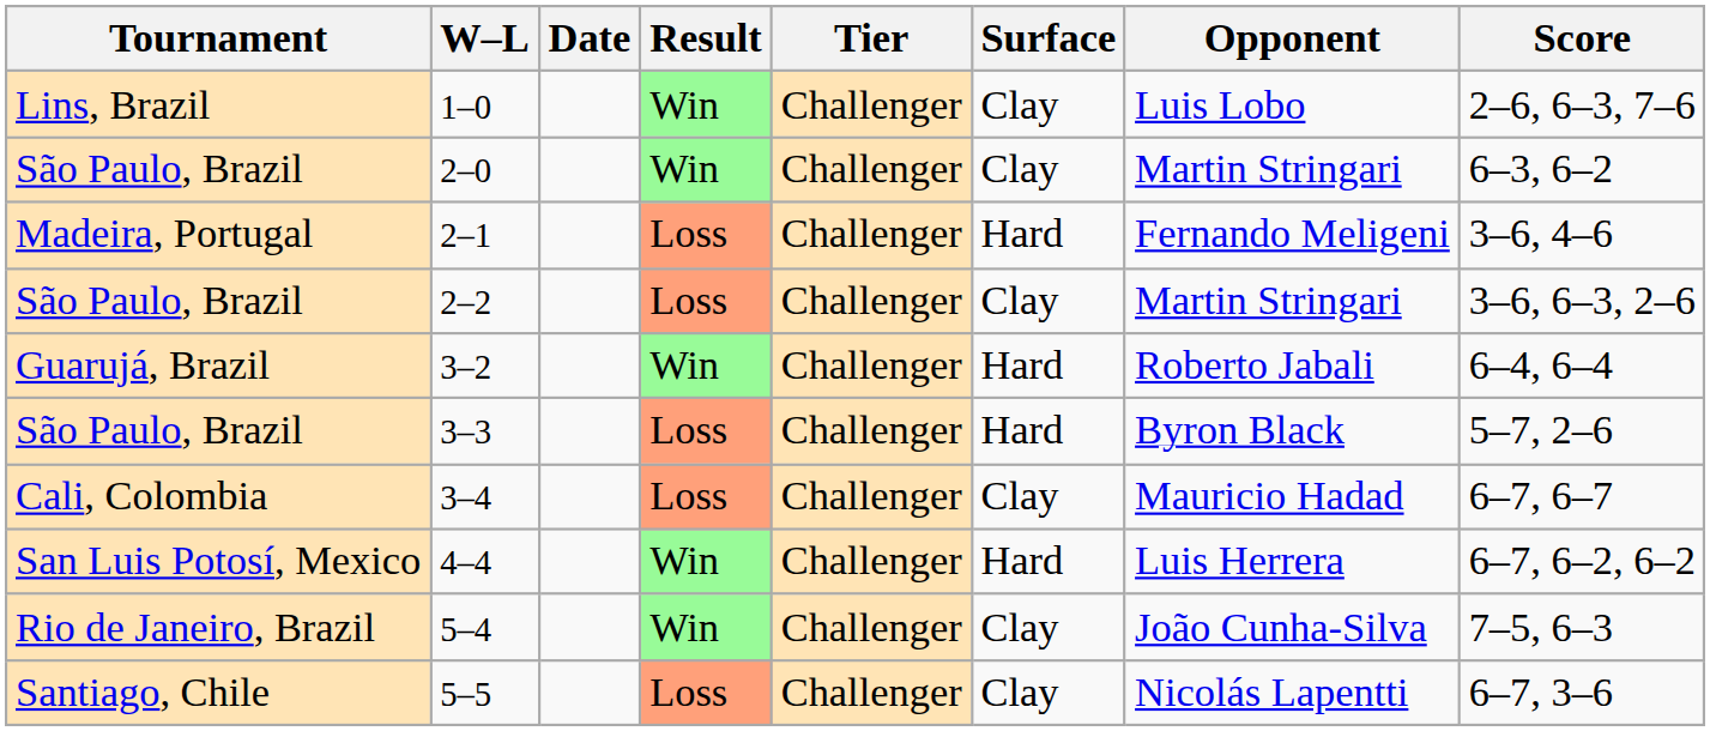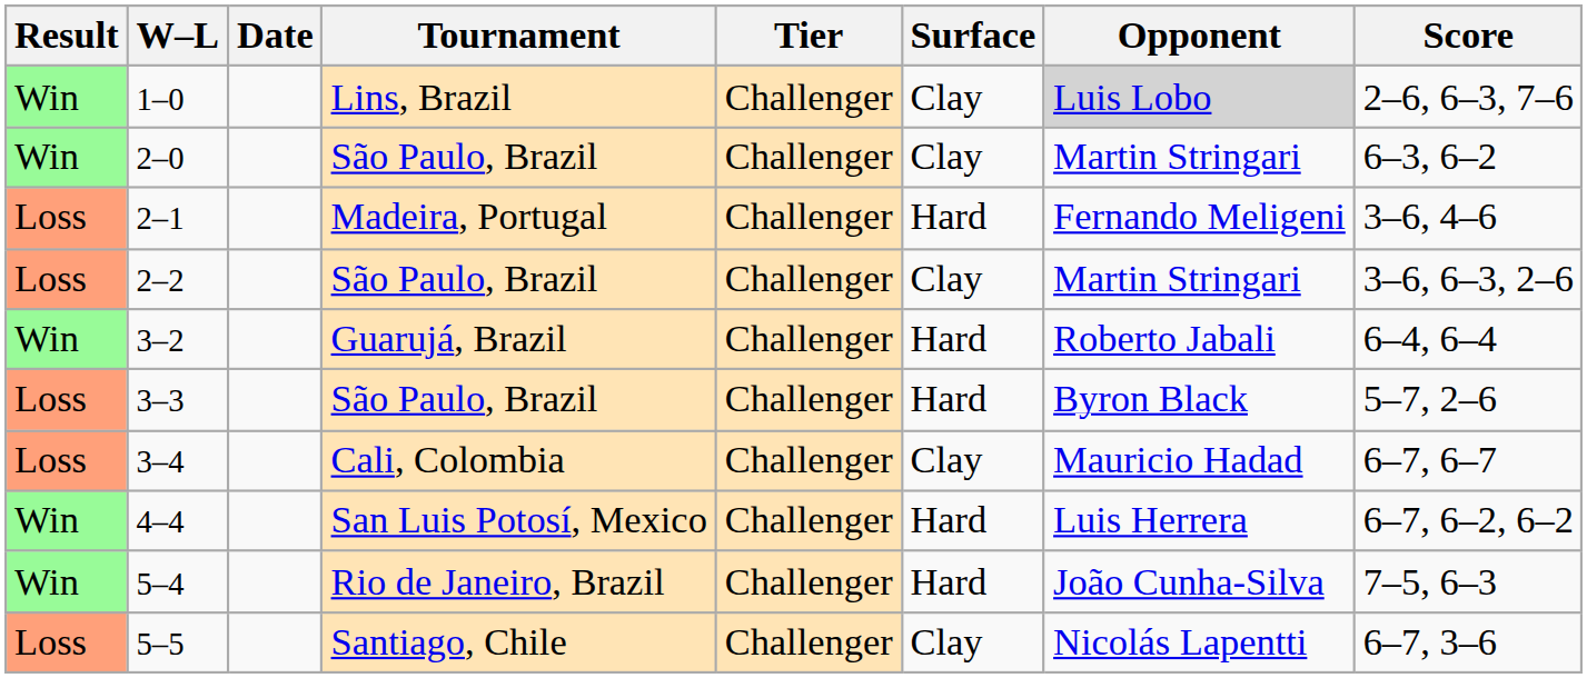columns swapped: Result <-> Tournament
1–0 | Opponent: no background -> lightgrey background
5–4 | Surface: Clay -> Hard
